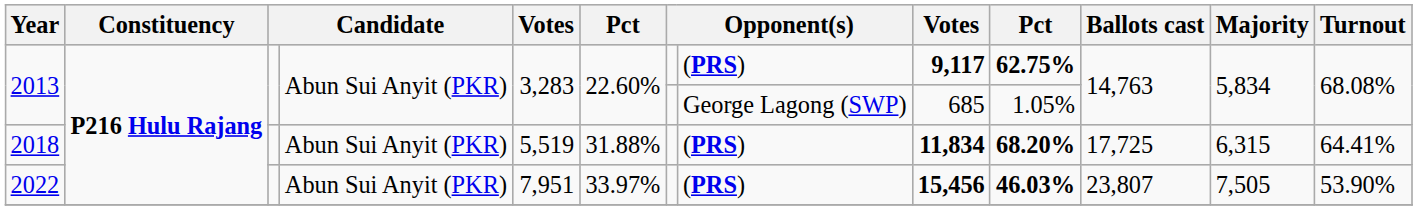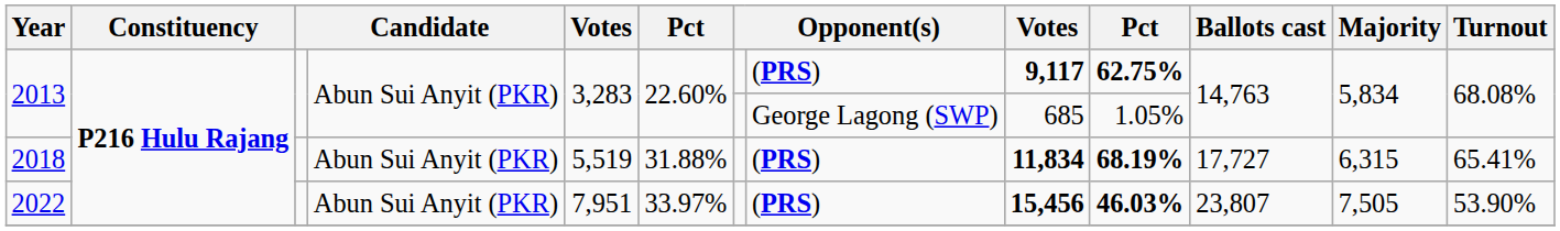2018 | column 10: 68.20% -> 68.19%
2018 | Ballots cast: 17,725 -> 17,727
2018 | Turnout: 64.41% -> 65.41%
